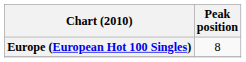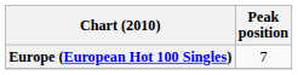Europe (European Hot 100 Singles) | Peak position: 8 -> 7
